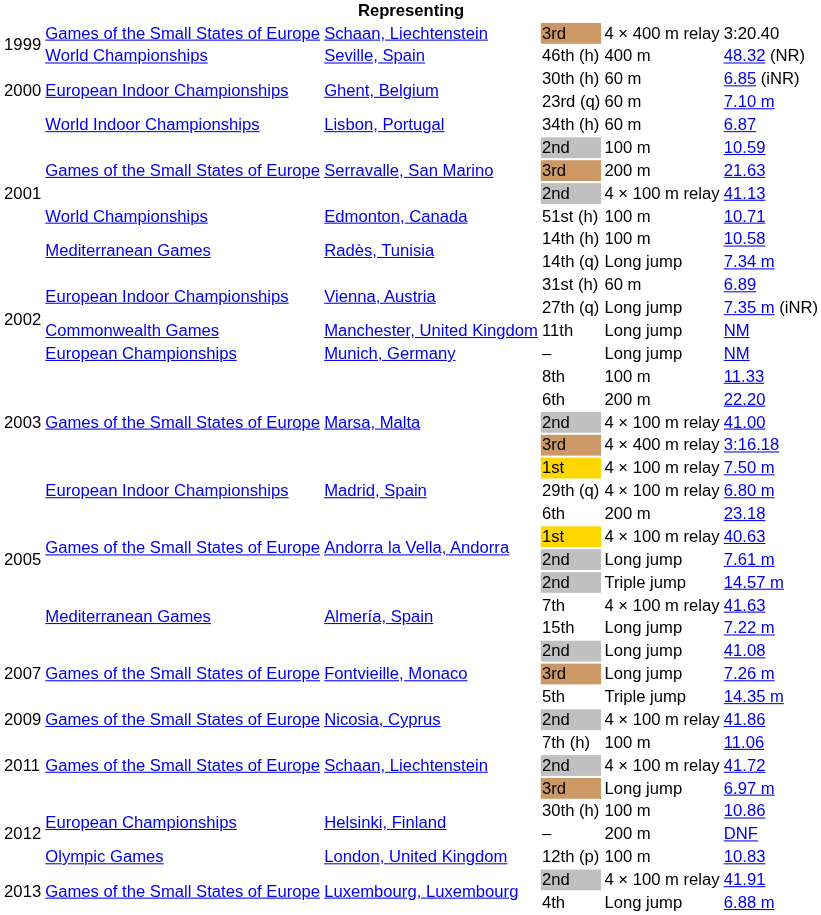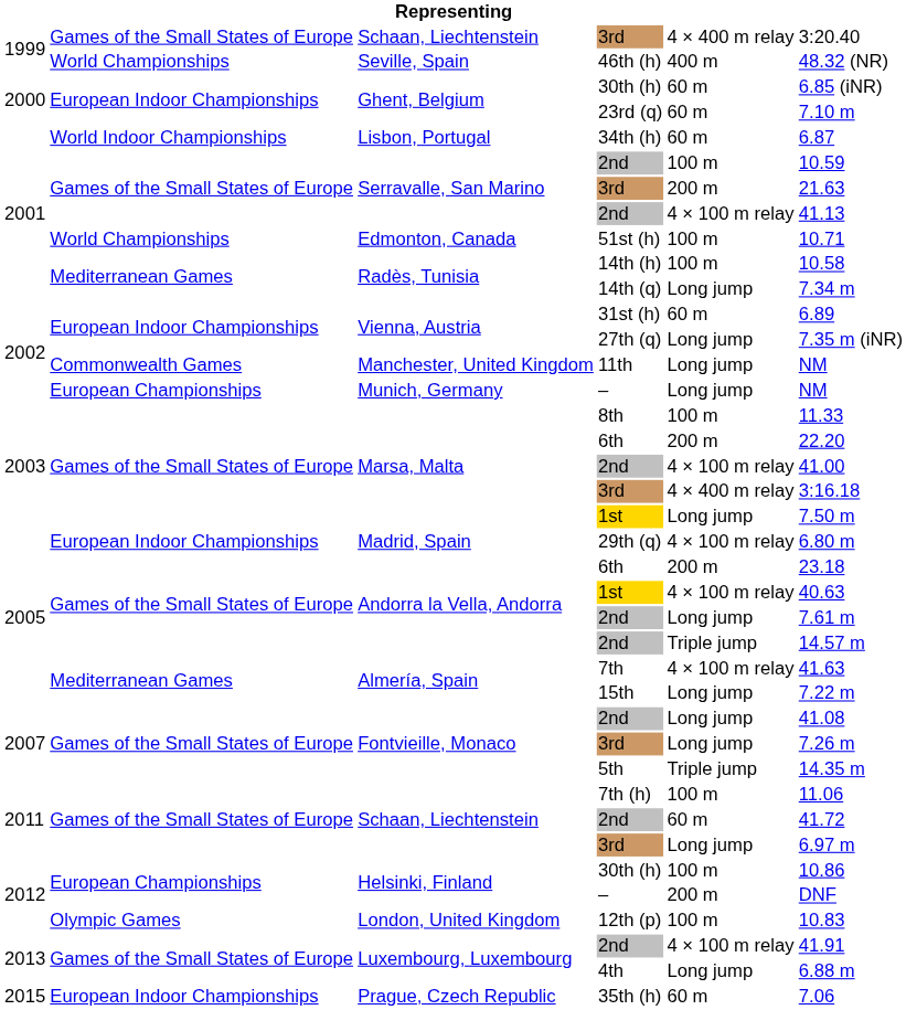2003 / 1st | column 5: 4 × 100 m relay -> Long jump
- row: 2009 | Games of the Small States of Europe | Nicosia, Cyprus | 2nd | 4 × 100 m relay | 41.86
2011 / 2nd | column 5: 4 × 100 m relay -> 60 m
+ row: 2015 | European Indoor Championships | Prague, Czech Republic | 35th (h) | 60 m | 7.06
